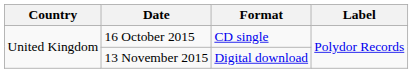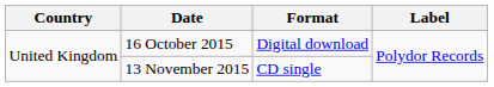16 October 2015 | Format: CD single -> Digital download
13 November 2015 | Format: Digital download -> CD single
